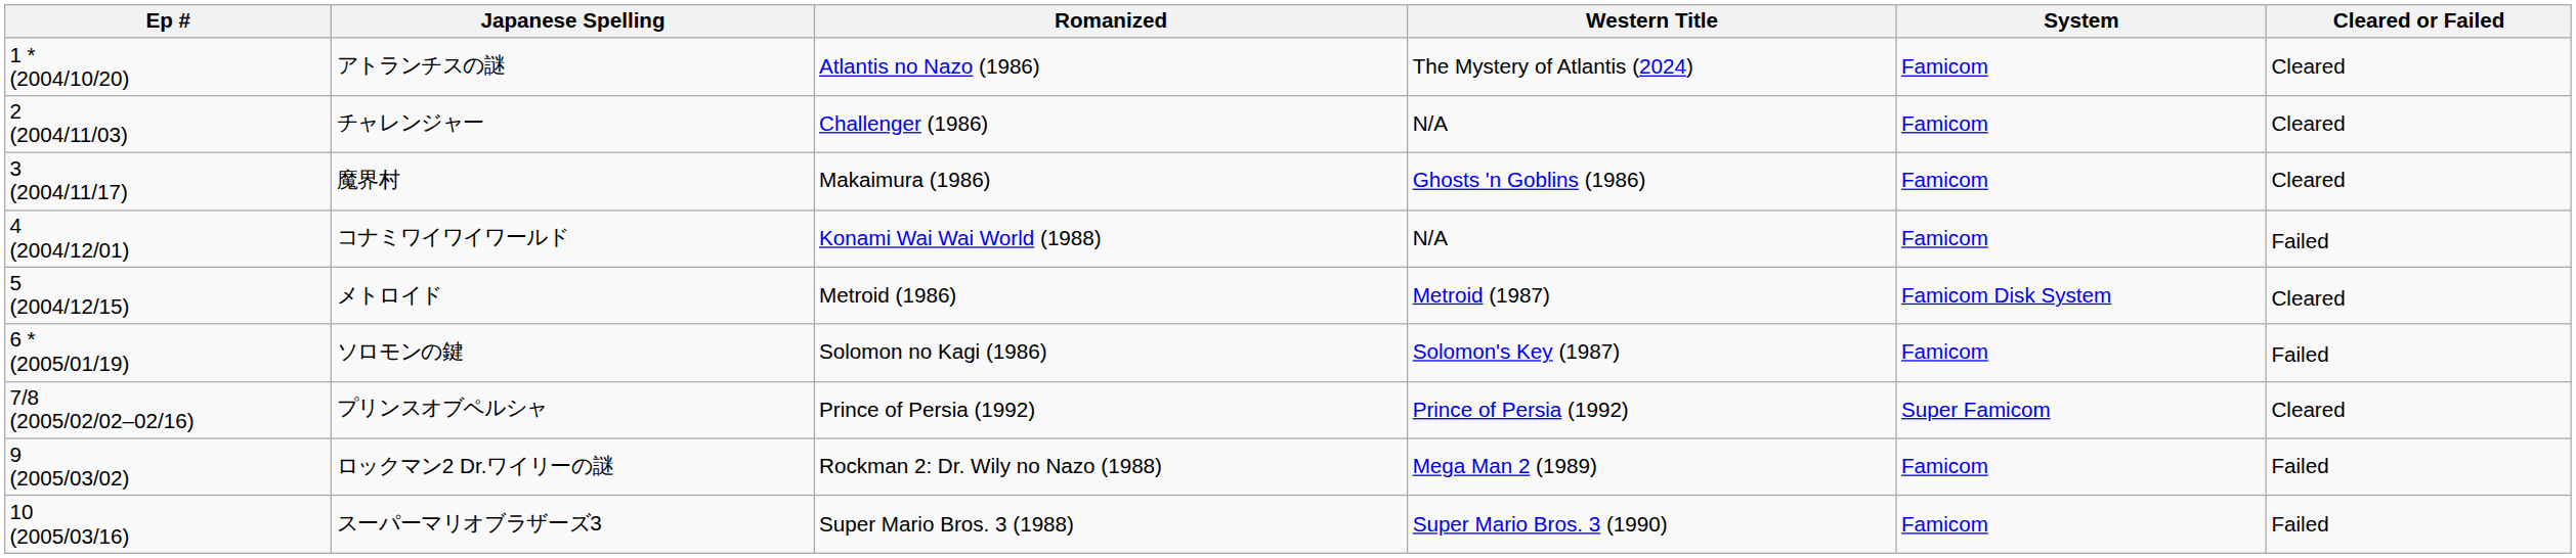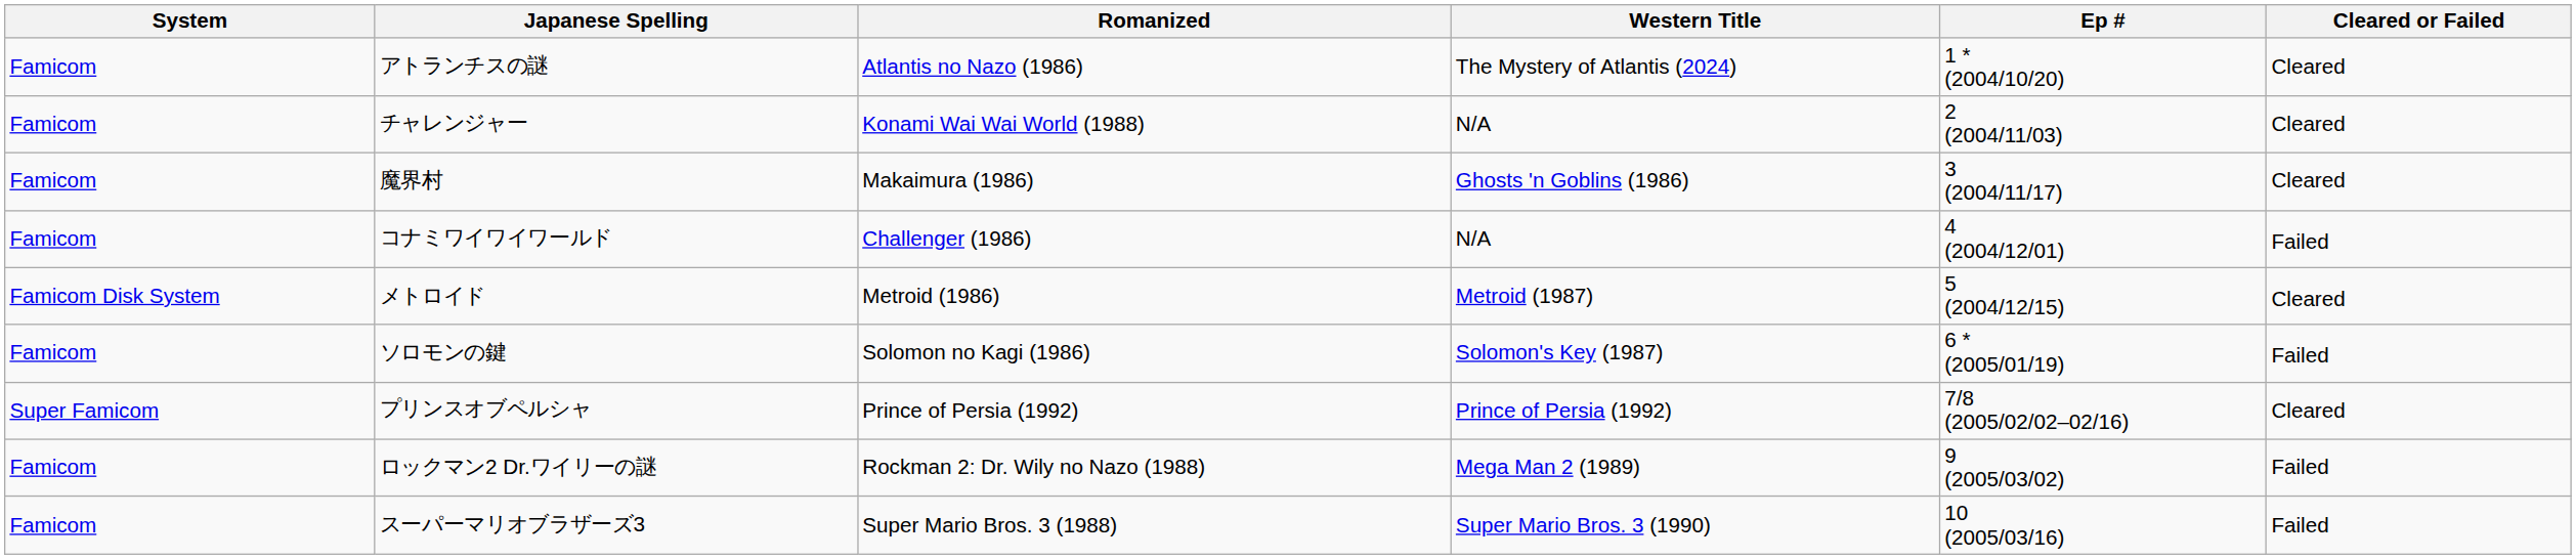columns swapped: Ep # <-> System
チャレンジャー | Romanized: Challenger (1986) -> Konami Wai Wai World (1988)
コナミワイワイワールド | Romanized: Konami Wai Wai World (1988) -> Challenger (1986)
